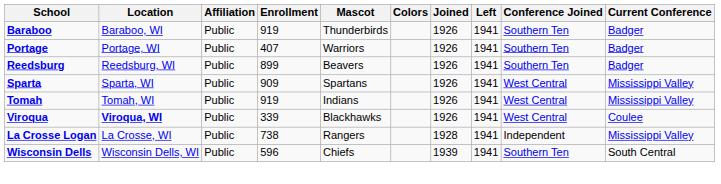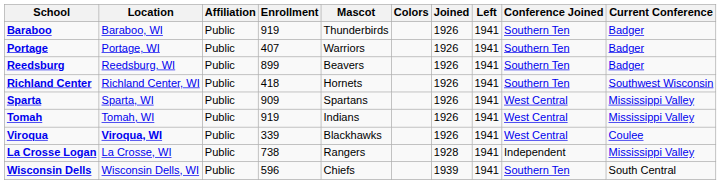+ row: Richland Center | Richland Center, WI | Public | 418 | Hornets | 1926 | 1941 | Southern Ten | Southwest Wisconsin
